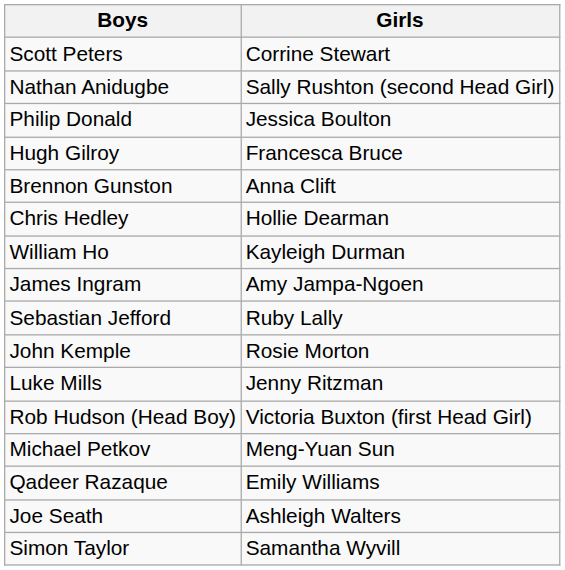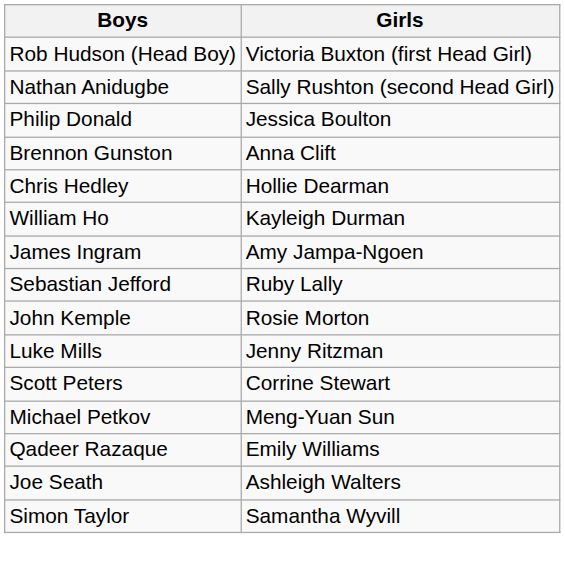rows swapped: Rob Hudson (Head Boy) <-> Scott Peters
- row: Hugh Gilroy | Francesca Bruce
